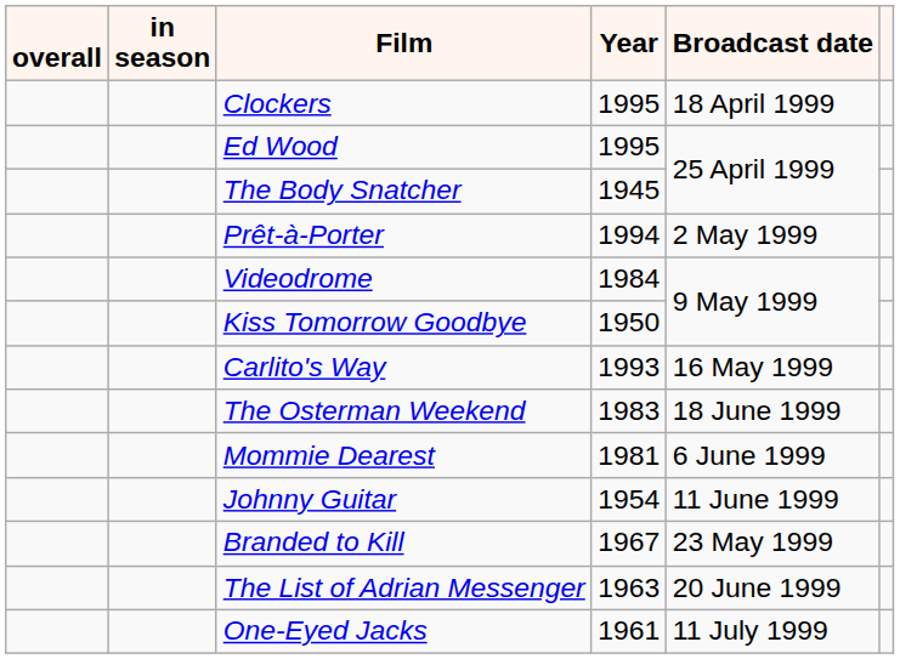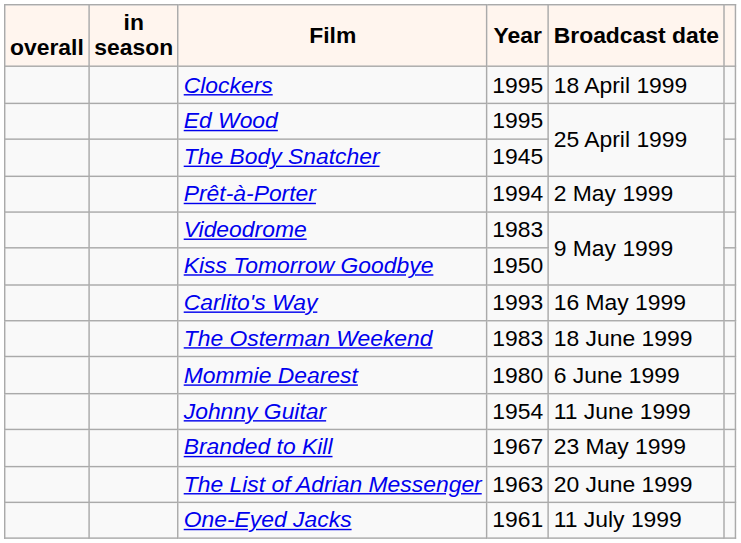Videodrome | Year: 1984 -> 1983
Mommie Dearest | Year: 1981 -> 1980
